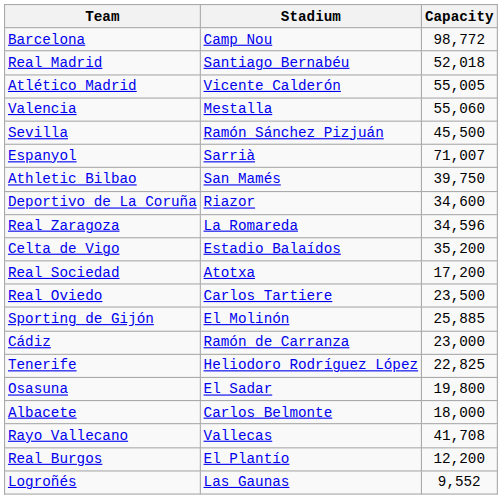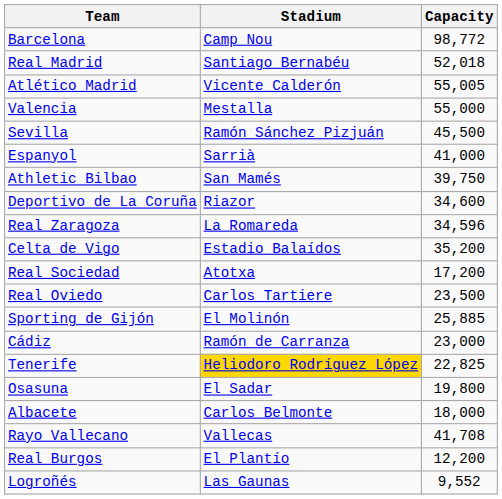Valencia | Capacity: 55,060 -> 55,000
Espanyol | Capacity: 71,007 -> 41,000
Tenerife | Stadium: no background -> gold background
